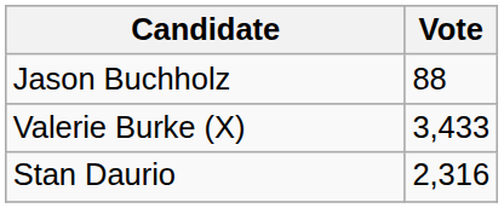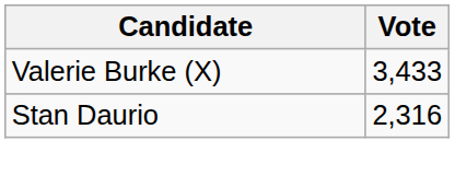- row: Jason Buchholz | 88
